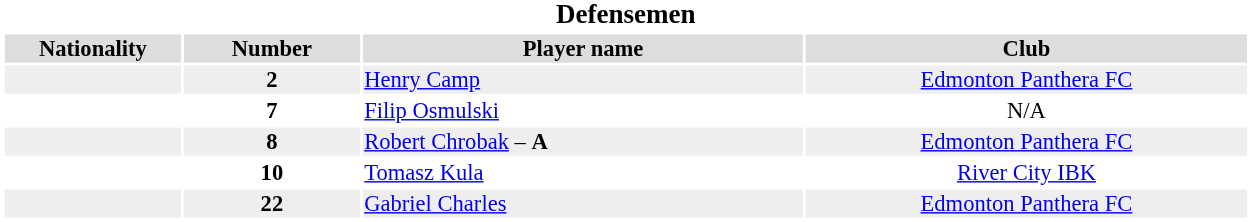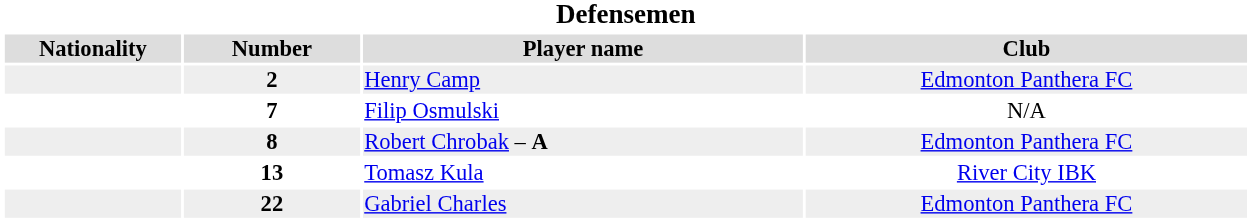Tomasz Kula | Number: 10 -> 13
